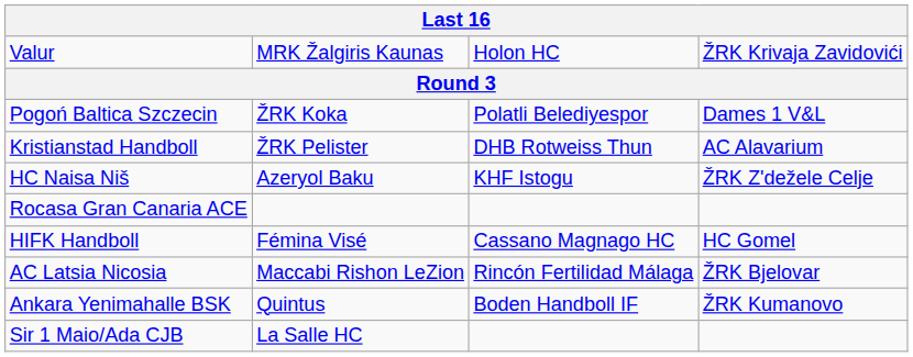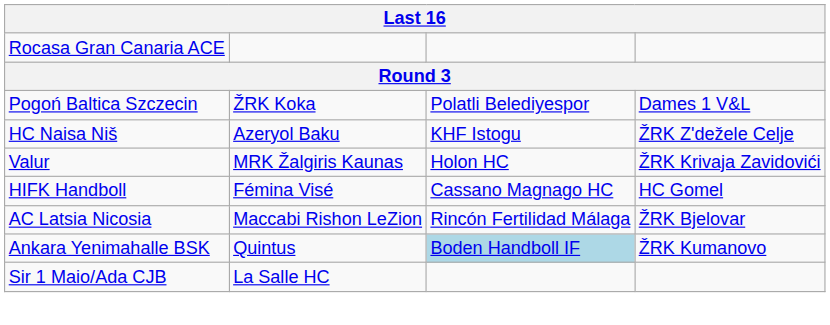rows swapped: Rocasa Gran Canaria ACE <-> Valur
- row: Kristianstad Handboll | ŽRK Pelister | DHB Rotweiss Thun | AC Alavarium
Ankara Yenimahalle BSK | column 3: no background -> lightblue background
